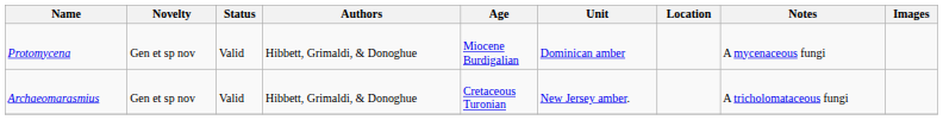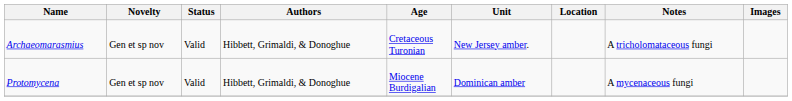rows swapped: Archaeomarasmius <-> Protomycena
